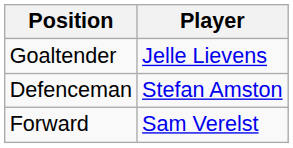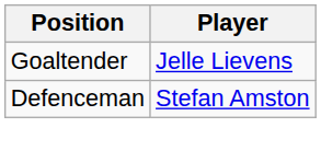- row: Forward | Sam Verelst
